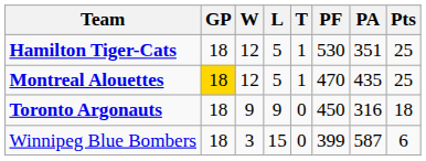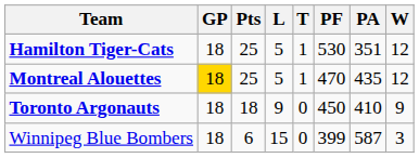columns swapped: W <-> Pts
Toronto Argonauts | PA: 316 -> 410
